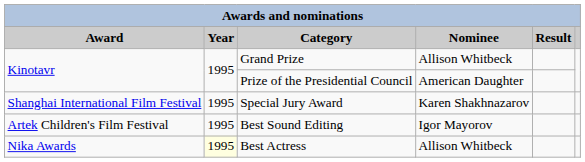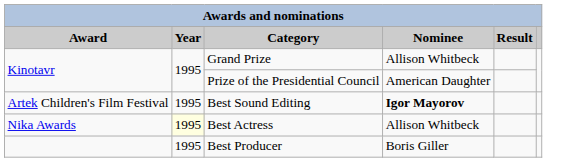- row: Shanghai International Film Festival | 1995 | Special Jury Award | Karen Shakhnazarov
Best Sound Editing | Nominee: normal -> bold
+ row: 1995 | Best Producer | Boris Giller
